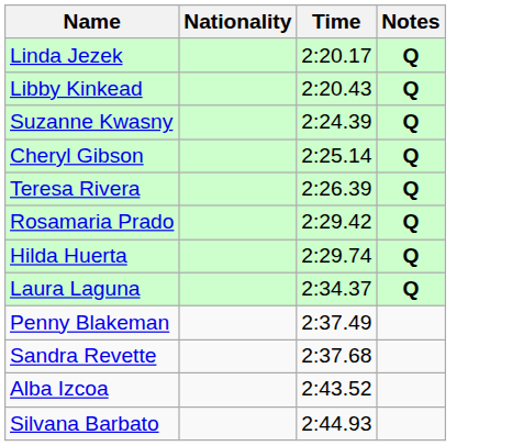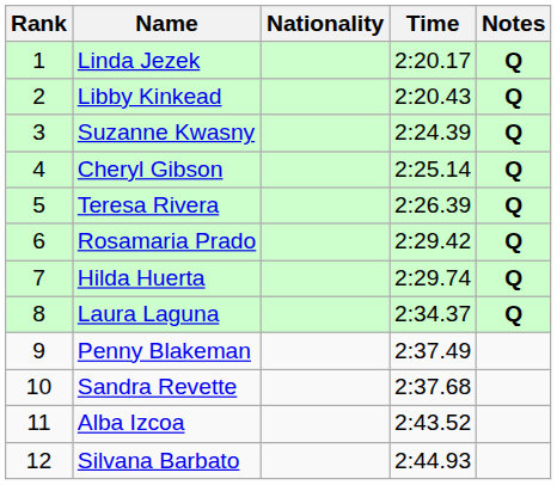+ column: Rank | 1 | 2 | 3 | 4 | 5 | 6 | 7 | 8 | 9 | 10 | 11 | 12
